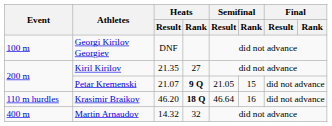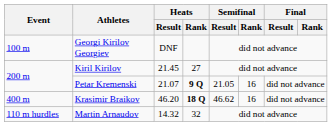Kiril Kirilov | Heats / Result: 21.35 -> 21.45
Petar Kremenski | Semifinal / Rank: 15 -> 16
Krasimir Braikov | Event: 110 m hurdles -> 400 m
Krasimir Braikov | Semifinal / Result: 46.64 -> 46.62
Martin Arnaudov | Event: 400 m -> 110 m hurdles
